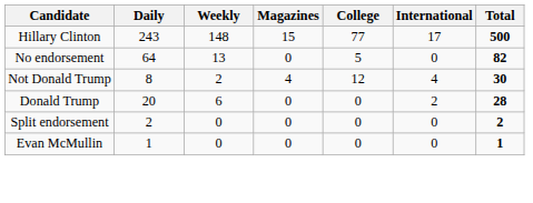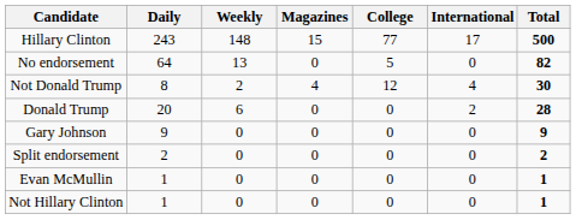+ row: Gary Johnson | 9 | 0 | 0 | 0 | 0 | 9
+ row: Not Hillary Clinton | 1 | 0 | 0 | 0 | 0 | 1
